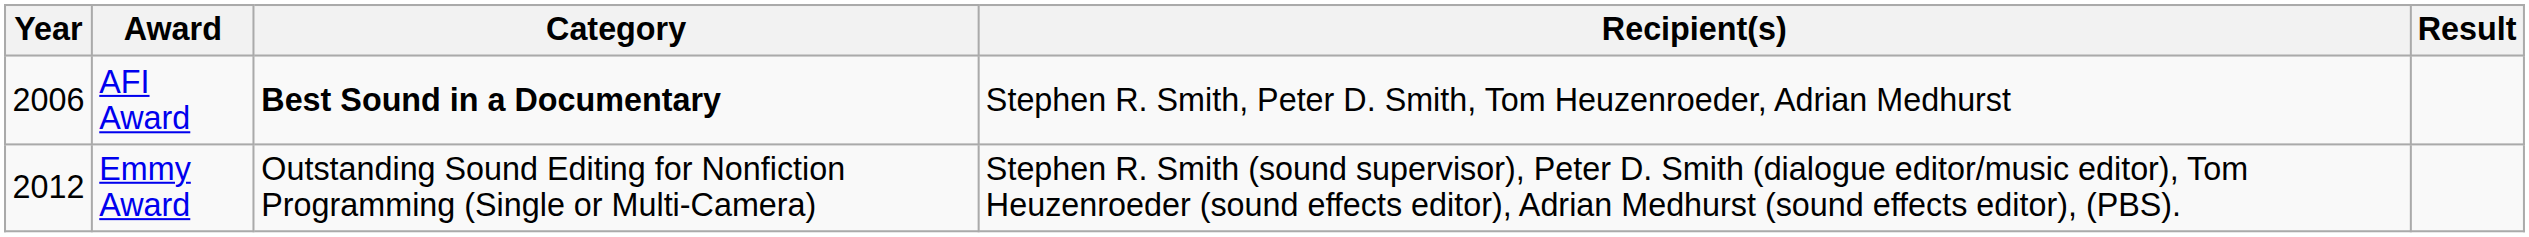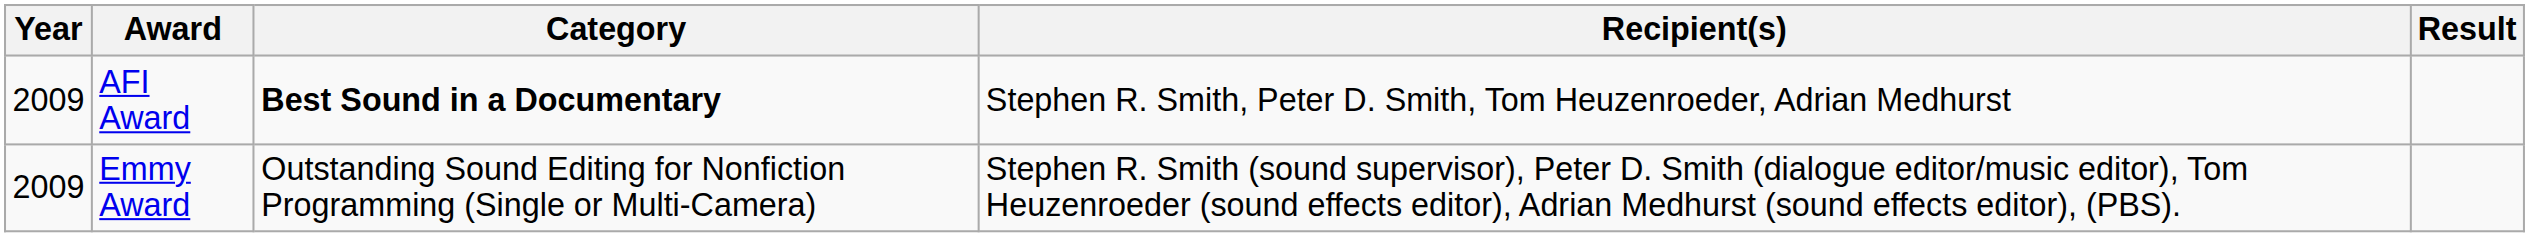AFI Award | Year: 2006 -> 2009
Emmy Award | Year: 2012 -> 2009
